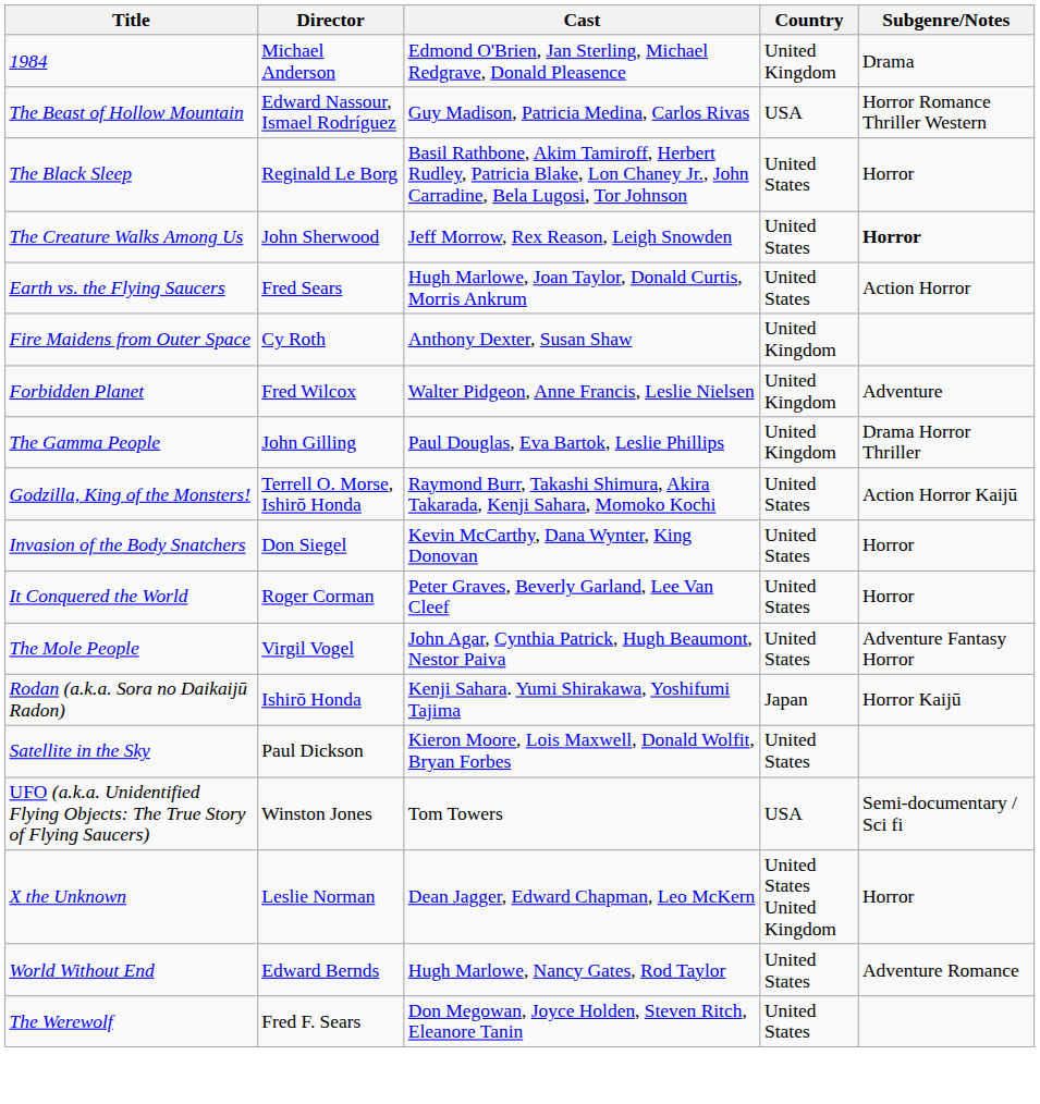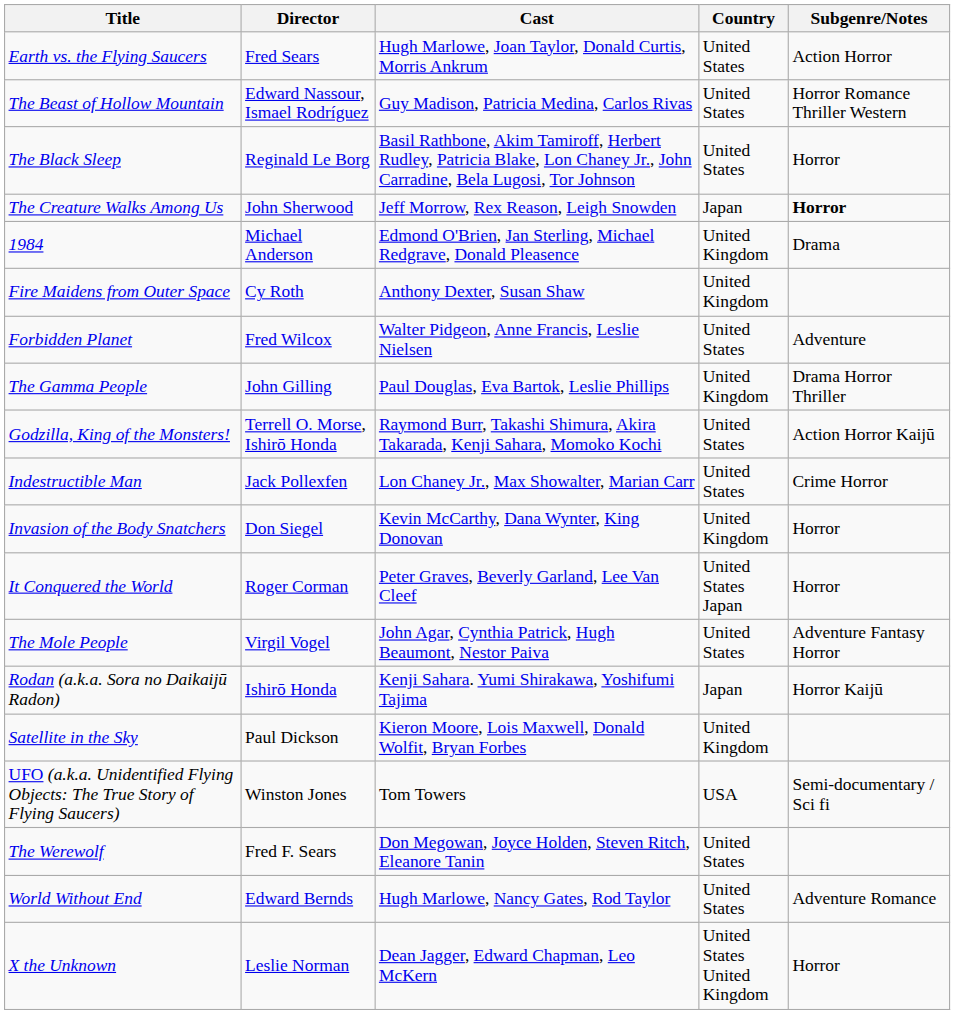rows swapped: 1984 <-> Earth vs. the Flying Saucers
The Beast of Hollow Mountain | Country: USA -> United States
The Creature Walks Among Us | Country: United States -> Japan
Forbidden Planet | Country: United Kingdom -> United States
+ row: Indestructible Man | Jack Pollexfen | Lon Chaney Jr., Max Showalter, Marian Carr | United States | Crime Horror
Invasion of the Body Snatchers | Country: United States -> United Kingdom
It Conquered the World | Country: United States -> United States Japan
Satellite in the Sky | Country: United States -> United Kingdom
rows swapped: The Werewolf <-> X the Unknown
